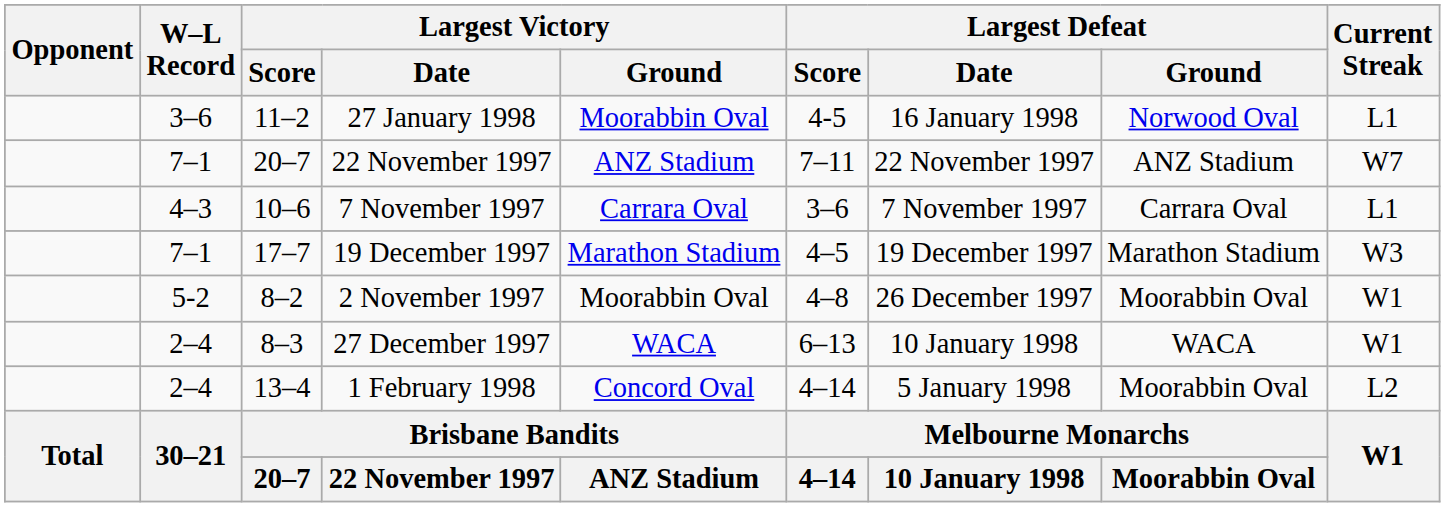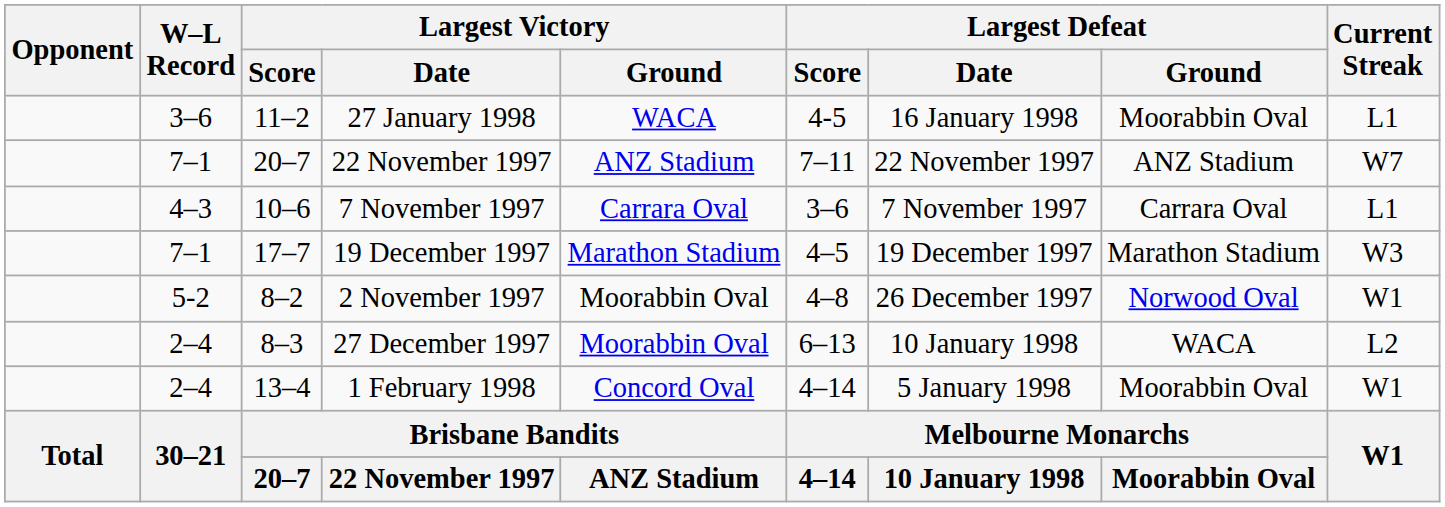27 January 1998 | Largest Victory / Ground: Moorabbin Oval -> WACA
27 January 1998 | Largest Defeat / Ground: Norwood Oval -> Moorabbin Oval
2 November 1997 | Largest Defeat / Ground: Moorabbin Oval -> Norwood Oval
27 December 1997 | Largest Victory / Ground: WACA -> Moorabbin Oval
27 December 1997 | Current Streak: W1 -> L2
1 February 1998 | Current Streak: L2 -> W1
